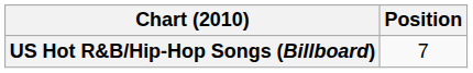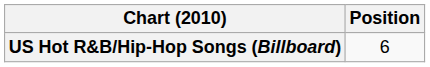US Hot R&B/Hip-Hop Songs (Billboard) | Position: 7 -> 6
